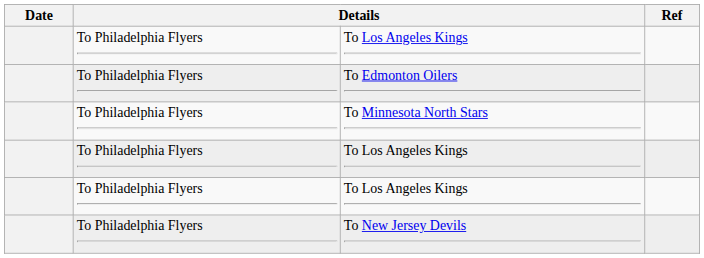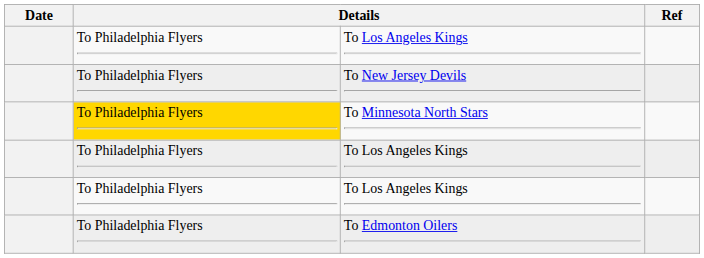rows swapped: To Edmonton Oilers <-> To New Jersey Devils
To Minnesota North Stars | column 2: no background -> gold background
